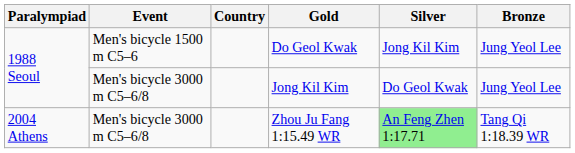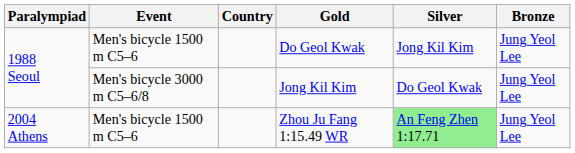Zhou Ju Fang 1:15.49 WR | Event: Men's bicycle 3000 m C5–6/8 -> Men's bicycle 1500 m C5–6
Zhou Ju Fang 1:15.49 WR | Bronze: Tang Qi 1:18.39 WR -> Jung Yeol Lee
